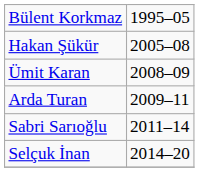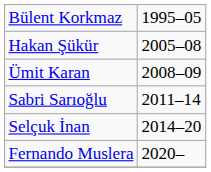- row: Arda Turan | 2009–11
+ row: Fernando Muslera | 2020–
